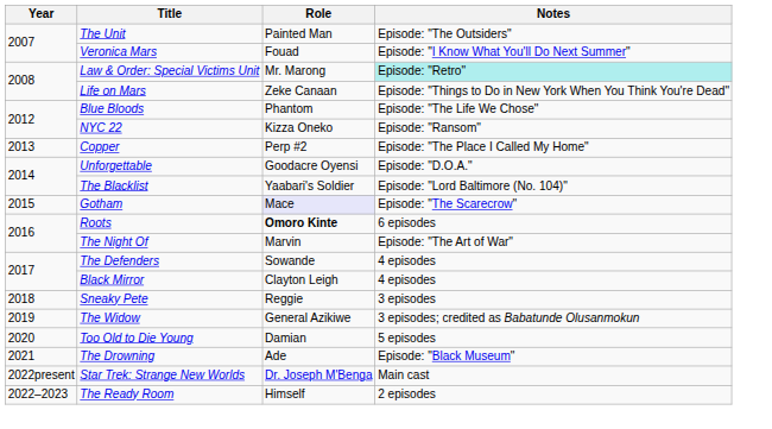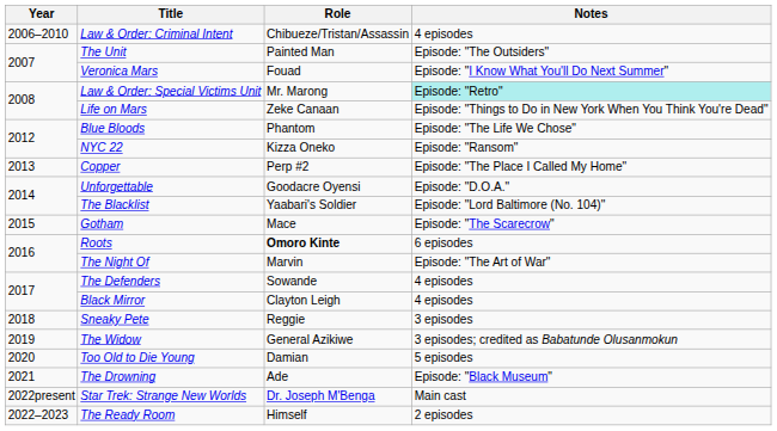+ row: 2006–2010 | Law & Order: Criminal Intent | Chibueze/Tristan/Assassin | 4 episodes
Gotham | Role: lavender background -> no background
